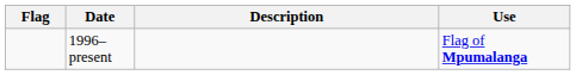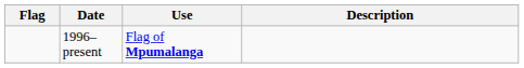columns swapped: Use <-> Description
